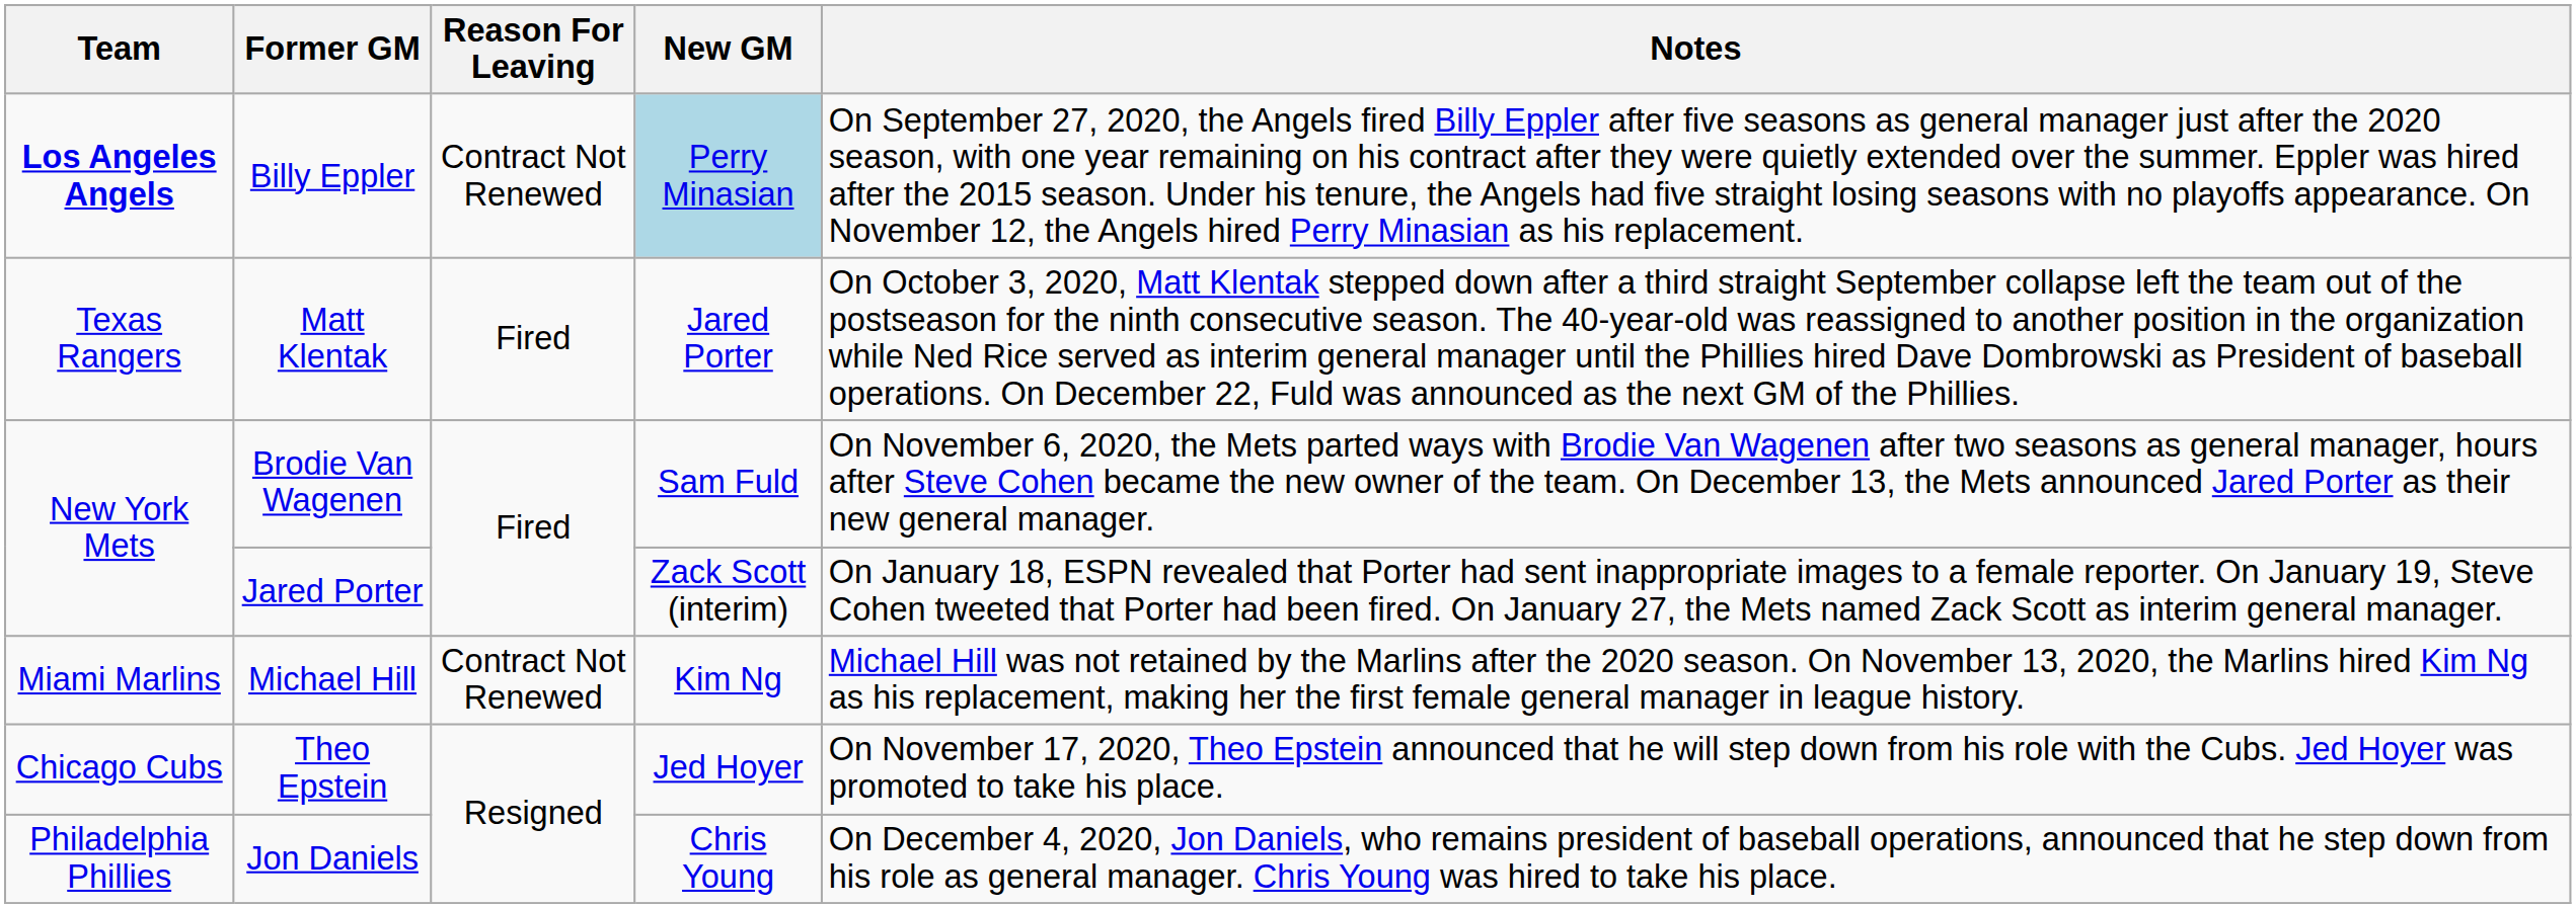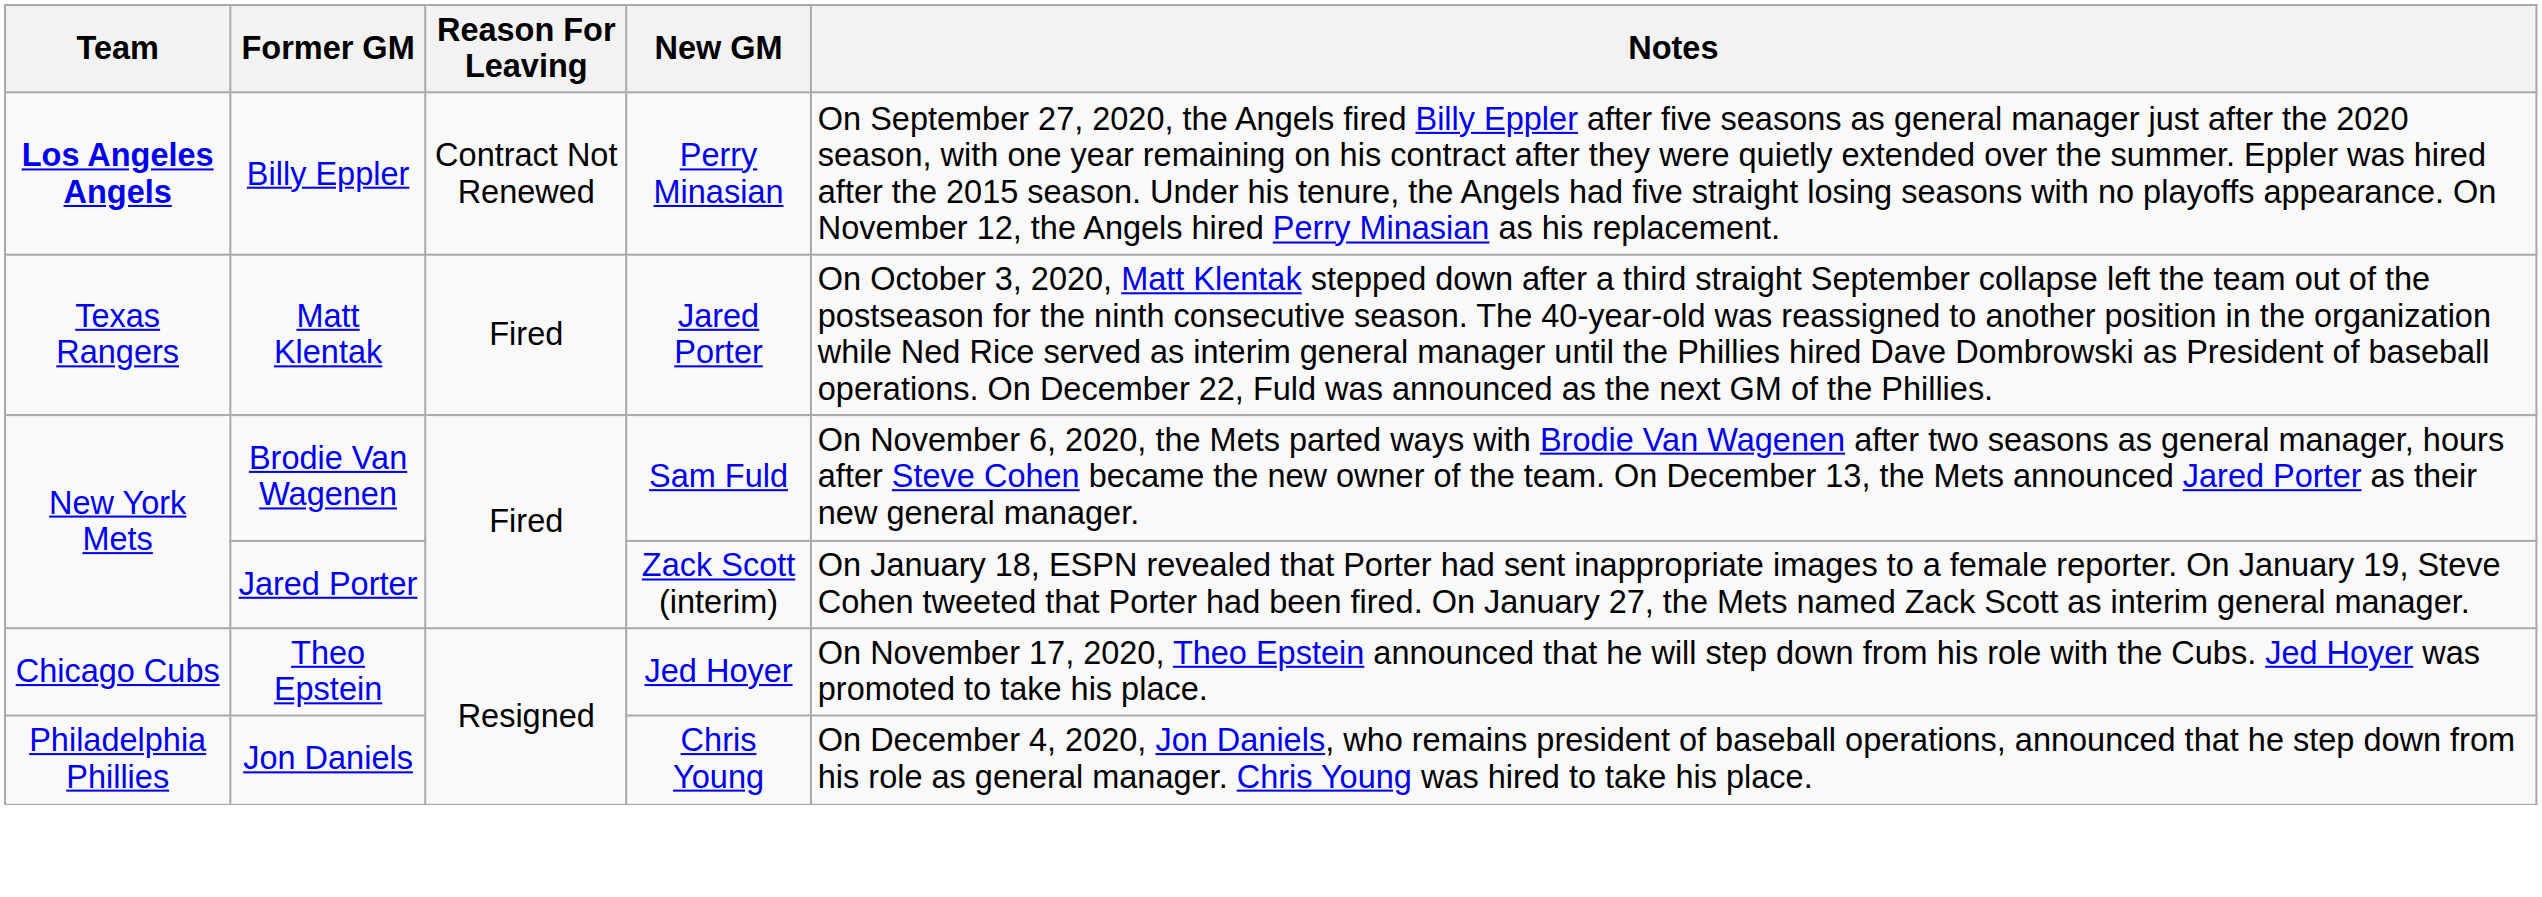Billy Eppler | New GM: lightblue background -> no background
- row: Miami Marlins | Michael Hill | Contract Not Renewed | Kim Ng | Michael Hill was not retained by the Marlins after the 2020 season. On November 13, 2020, the Marlins hired Kim Ng as his replacement, making her the first female general manager in league history.
